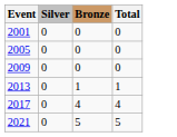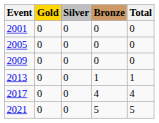+ column: Gold | 0 | 0 | 0 | 0 | 0 | 0
